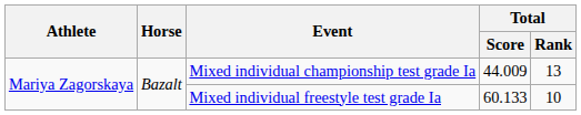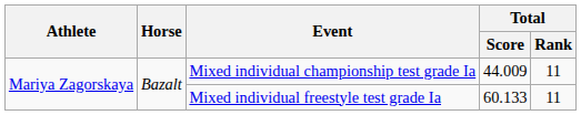Mixed individual championship test grade Ia | Total / Rank: 13 -> 11
Mixed individual freestyle test grade Ia | Total / Rank: 10 -> 11
